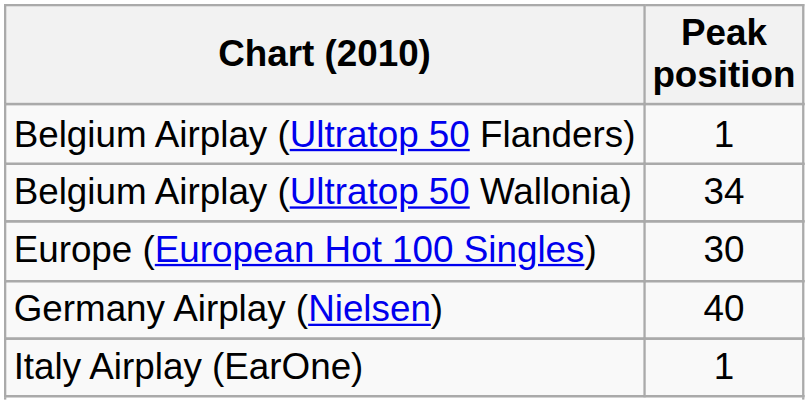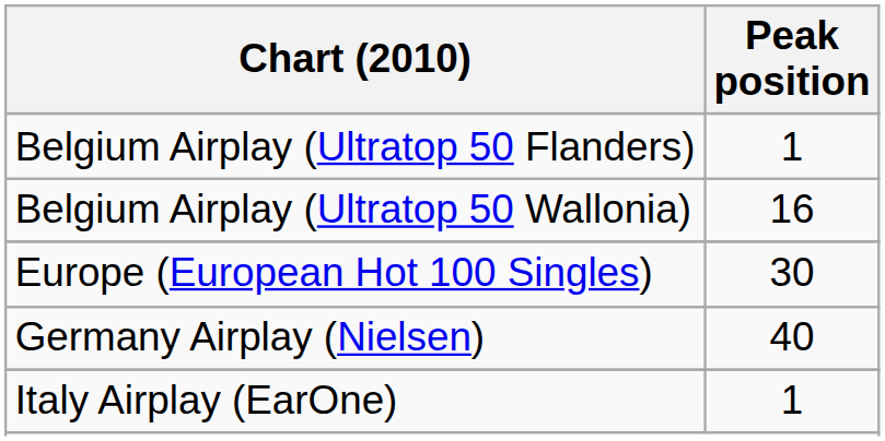Belgium Airplay (Ultratop 50 Wallonia) | Peak position: 34 -> 16
